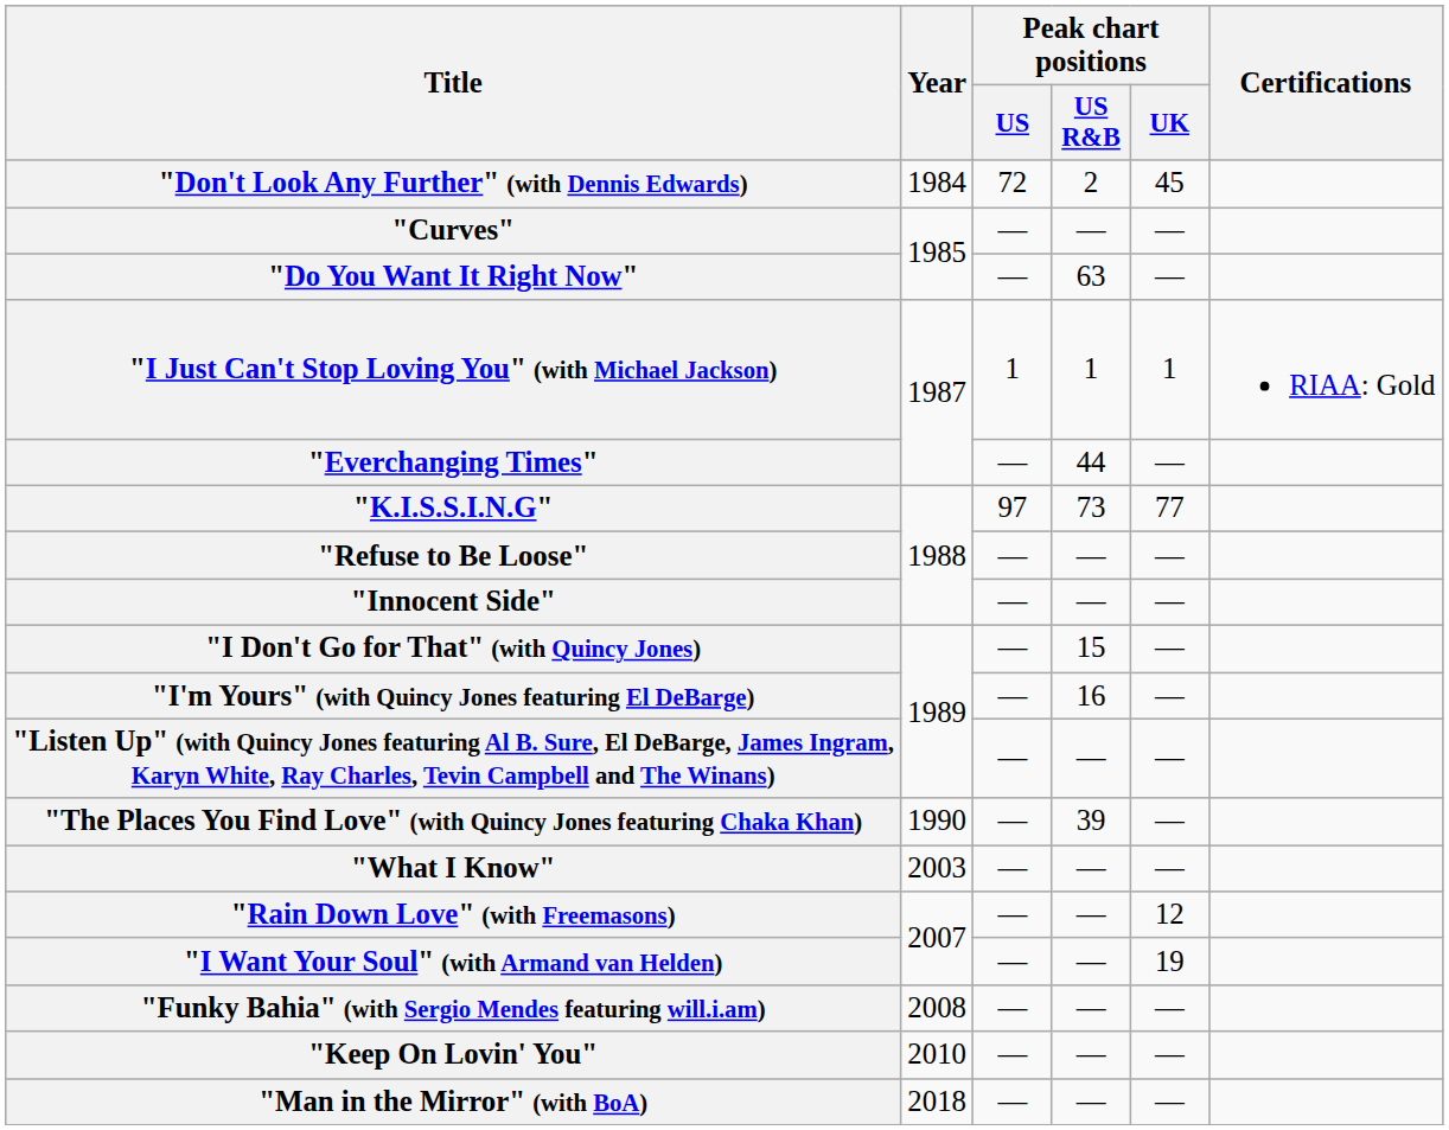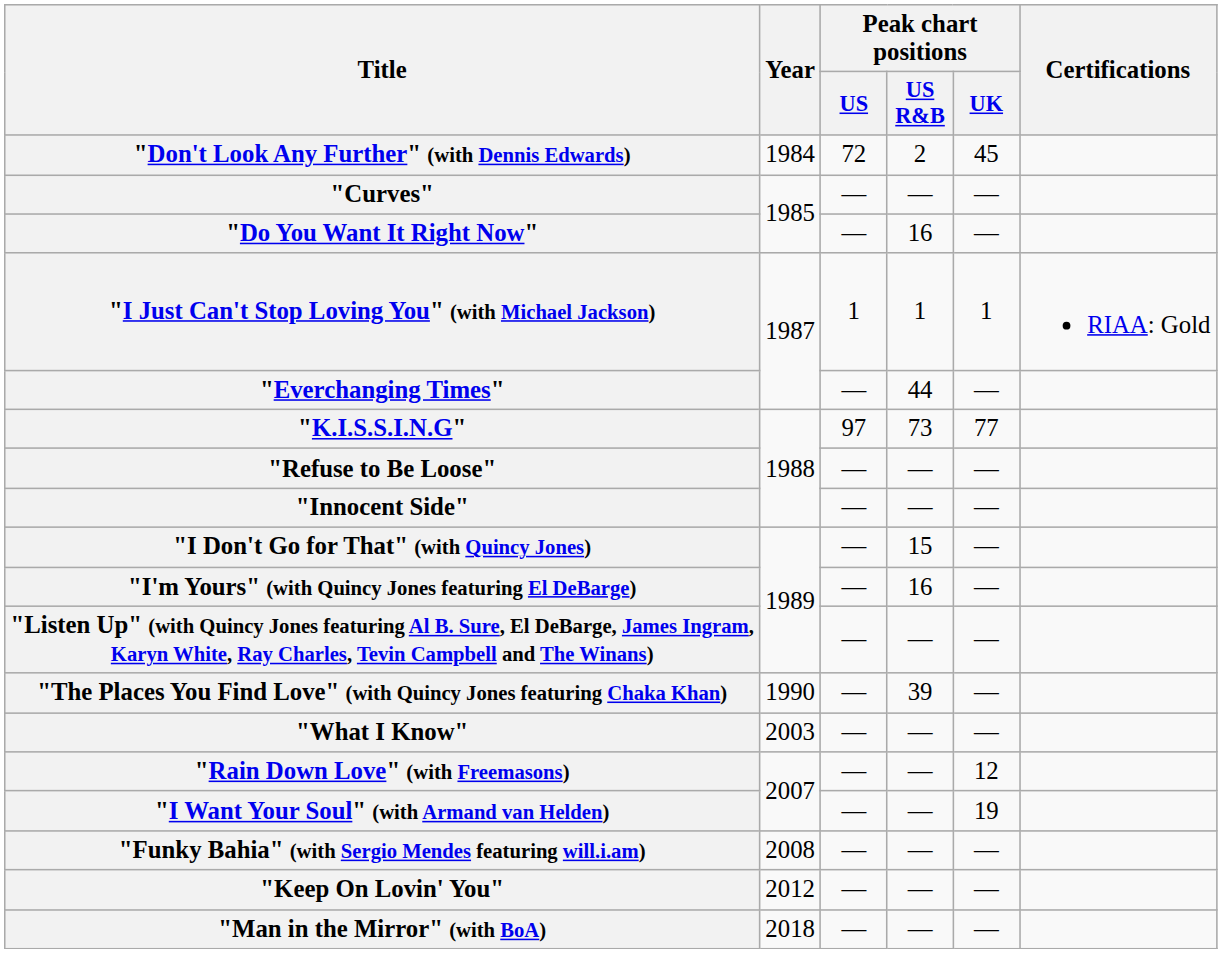"Do You Want It Right Now" | Peak chart positions / US R&B: 63 -> 16
"Keep On Lovin' You" | Year: 2010 -> 2012
